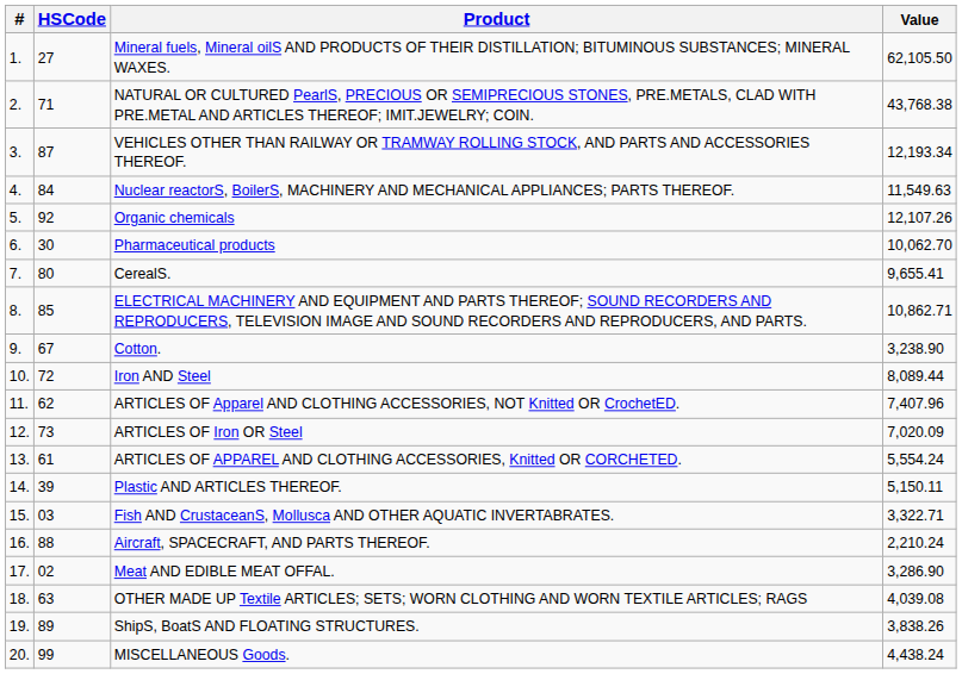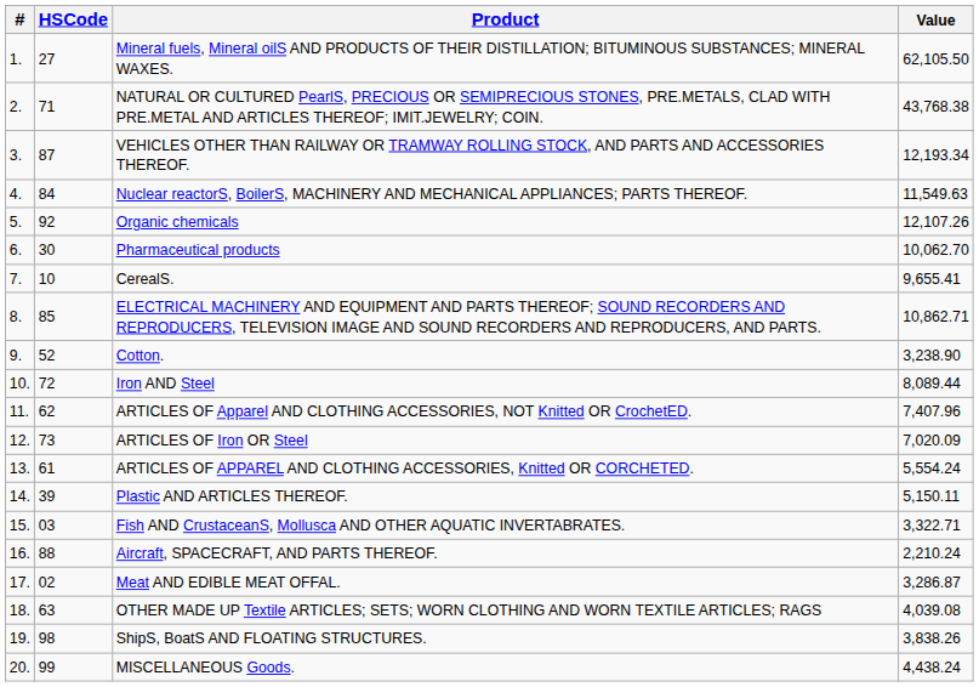CerealS. | HSCode: 80 -> 10
Cotton. | HSCode: 67 -> 52
Meat AND EDIBLE MEAT OFFAL. | Value: 3,286.90 -> 3,286.87
ShipS, BoatS AND FLOATING STRUCTURES. | HSCode: 89 -> 98
